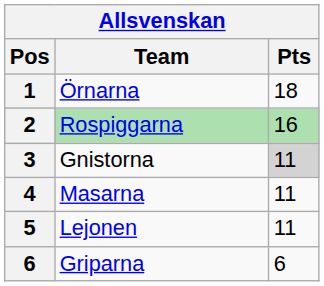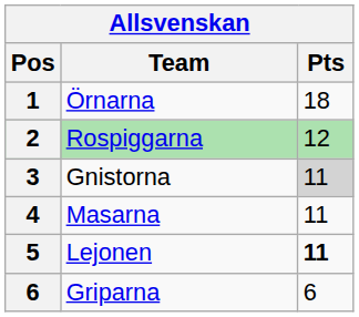Rospiggarna | Pts: 16 -> 12
Lejonen | Pts: normal -> bold
